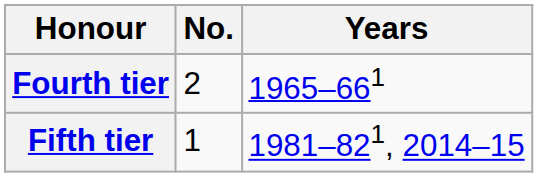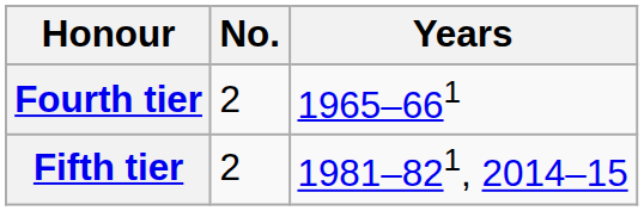Fifth tier | No.: 1 -> 2
